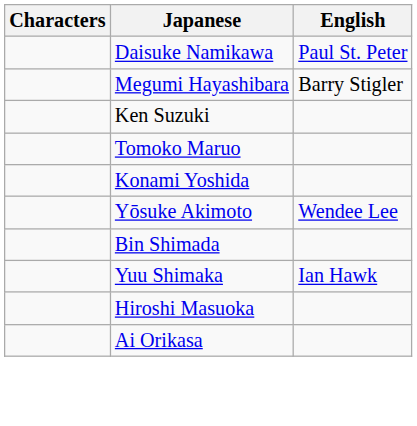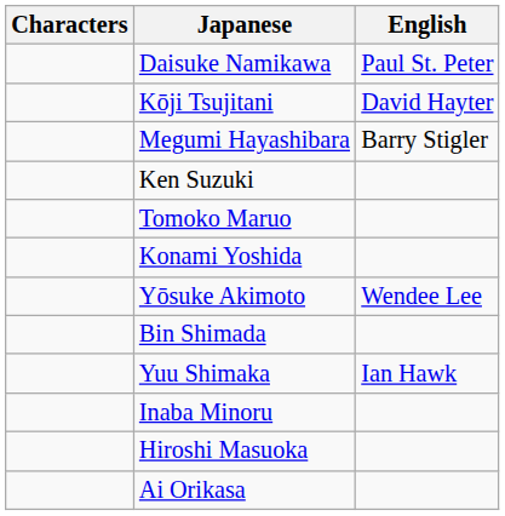+ row: Kōji Tsujitani | David Hayter
+ row: Inaba Minoru
